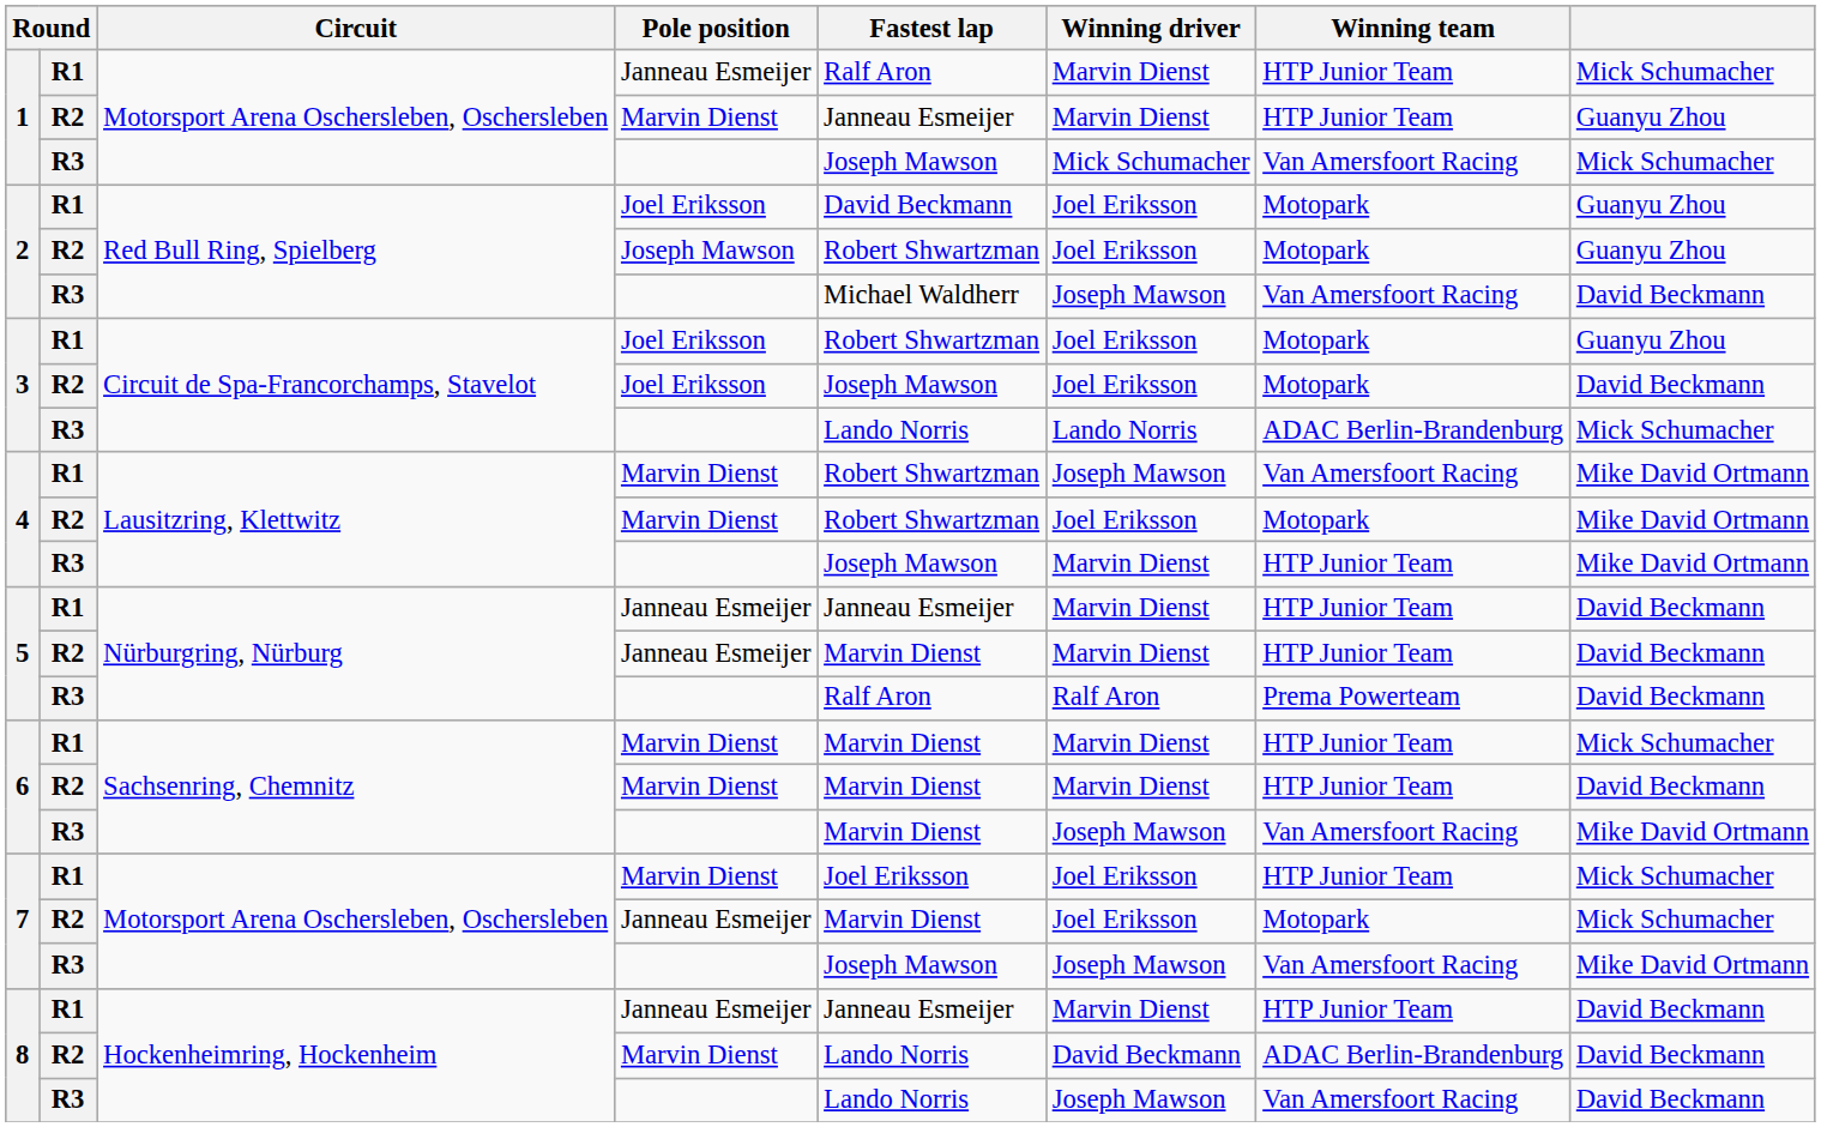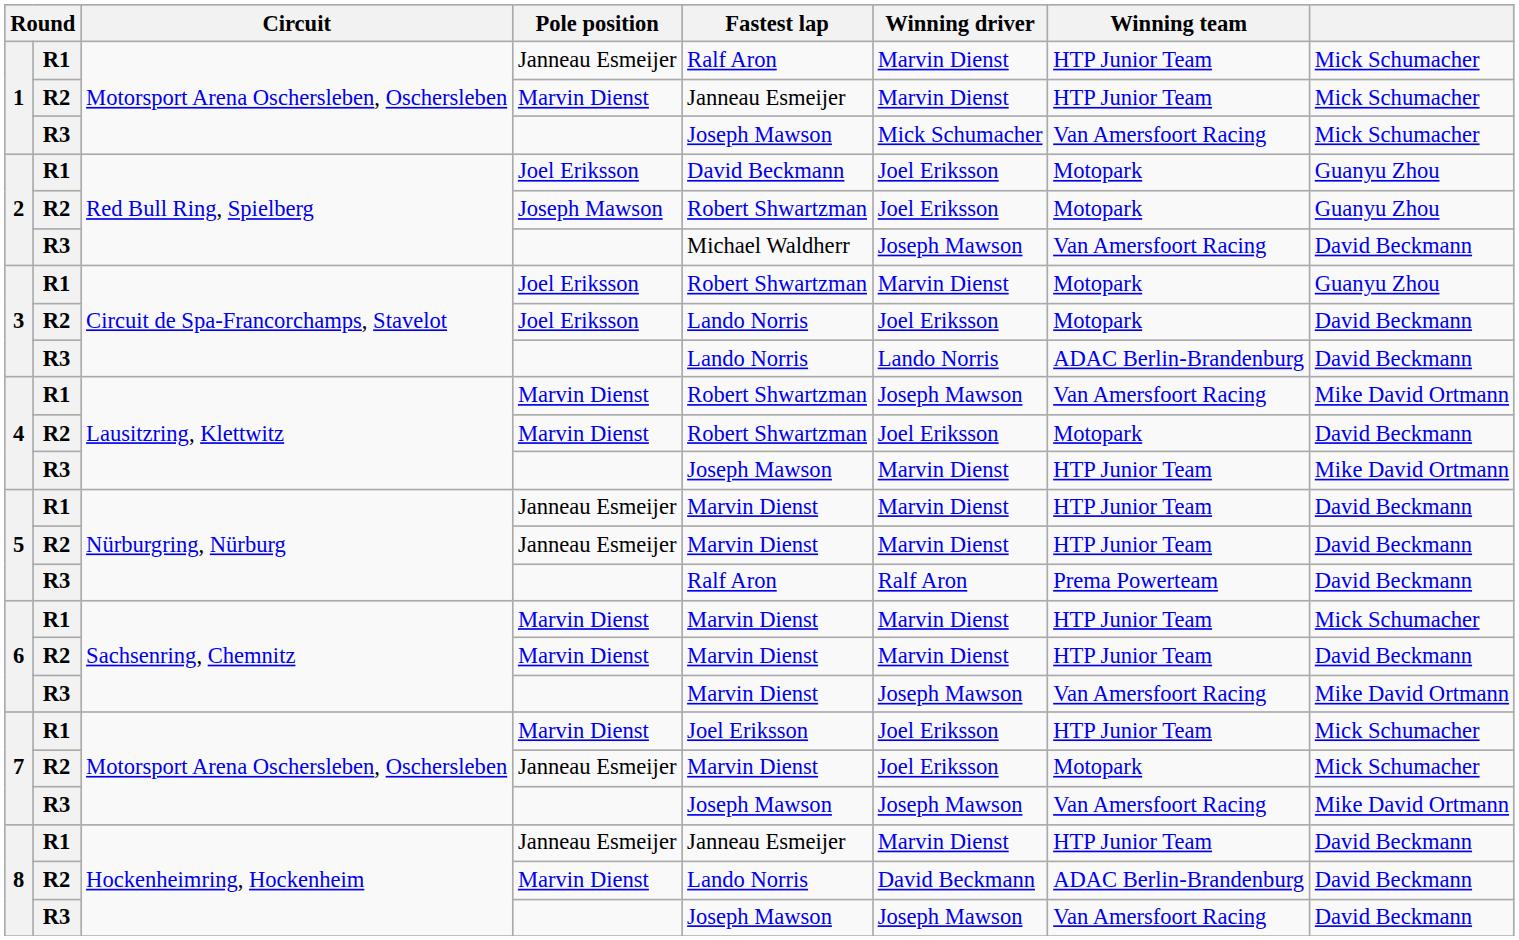1 / R2 | column 8: Guanyu Zhou -> Mick Schumacher
3 / R1 | Winning driver: Joel Eriksson -> Marvin Dienst
3 / R2 | Fastest lap: Joseph Mawson -> Lando Norris
3 / R3 | column 8: Mick Schumacher -> David Beckmann
4 / R2 | column 8: Mike David Ortmann -> David Beckmann
5 / R1 | Fastest lap: Janneau Esmeijer -> Marvin Dienst
8 / R3 | Fastest lap: Lando Norris -> Joseph Mawson
